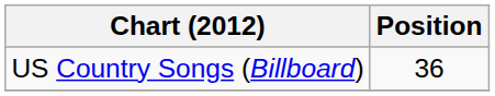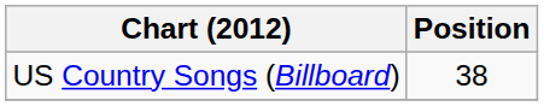US Country Songs (Billboard) | Position: 36 -> 38
